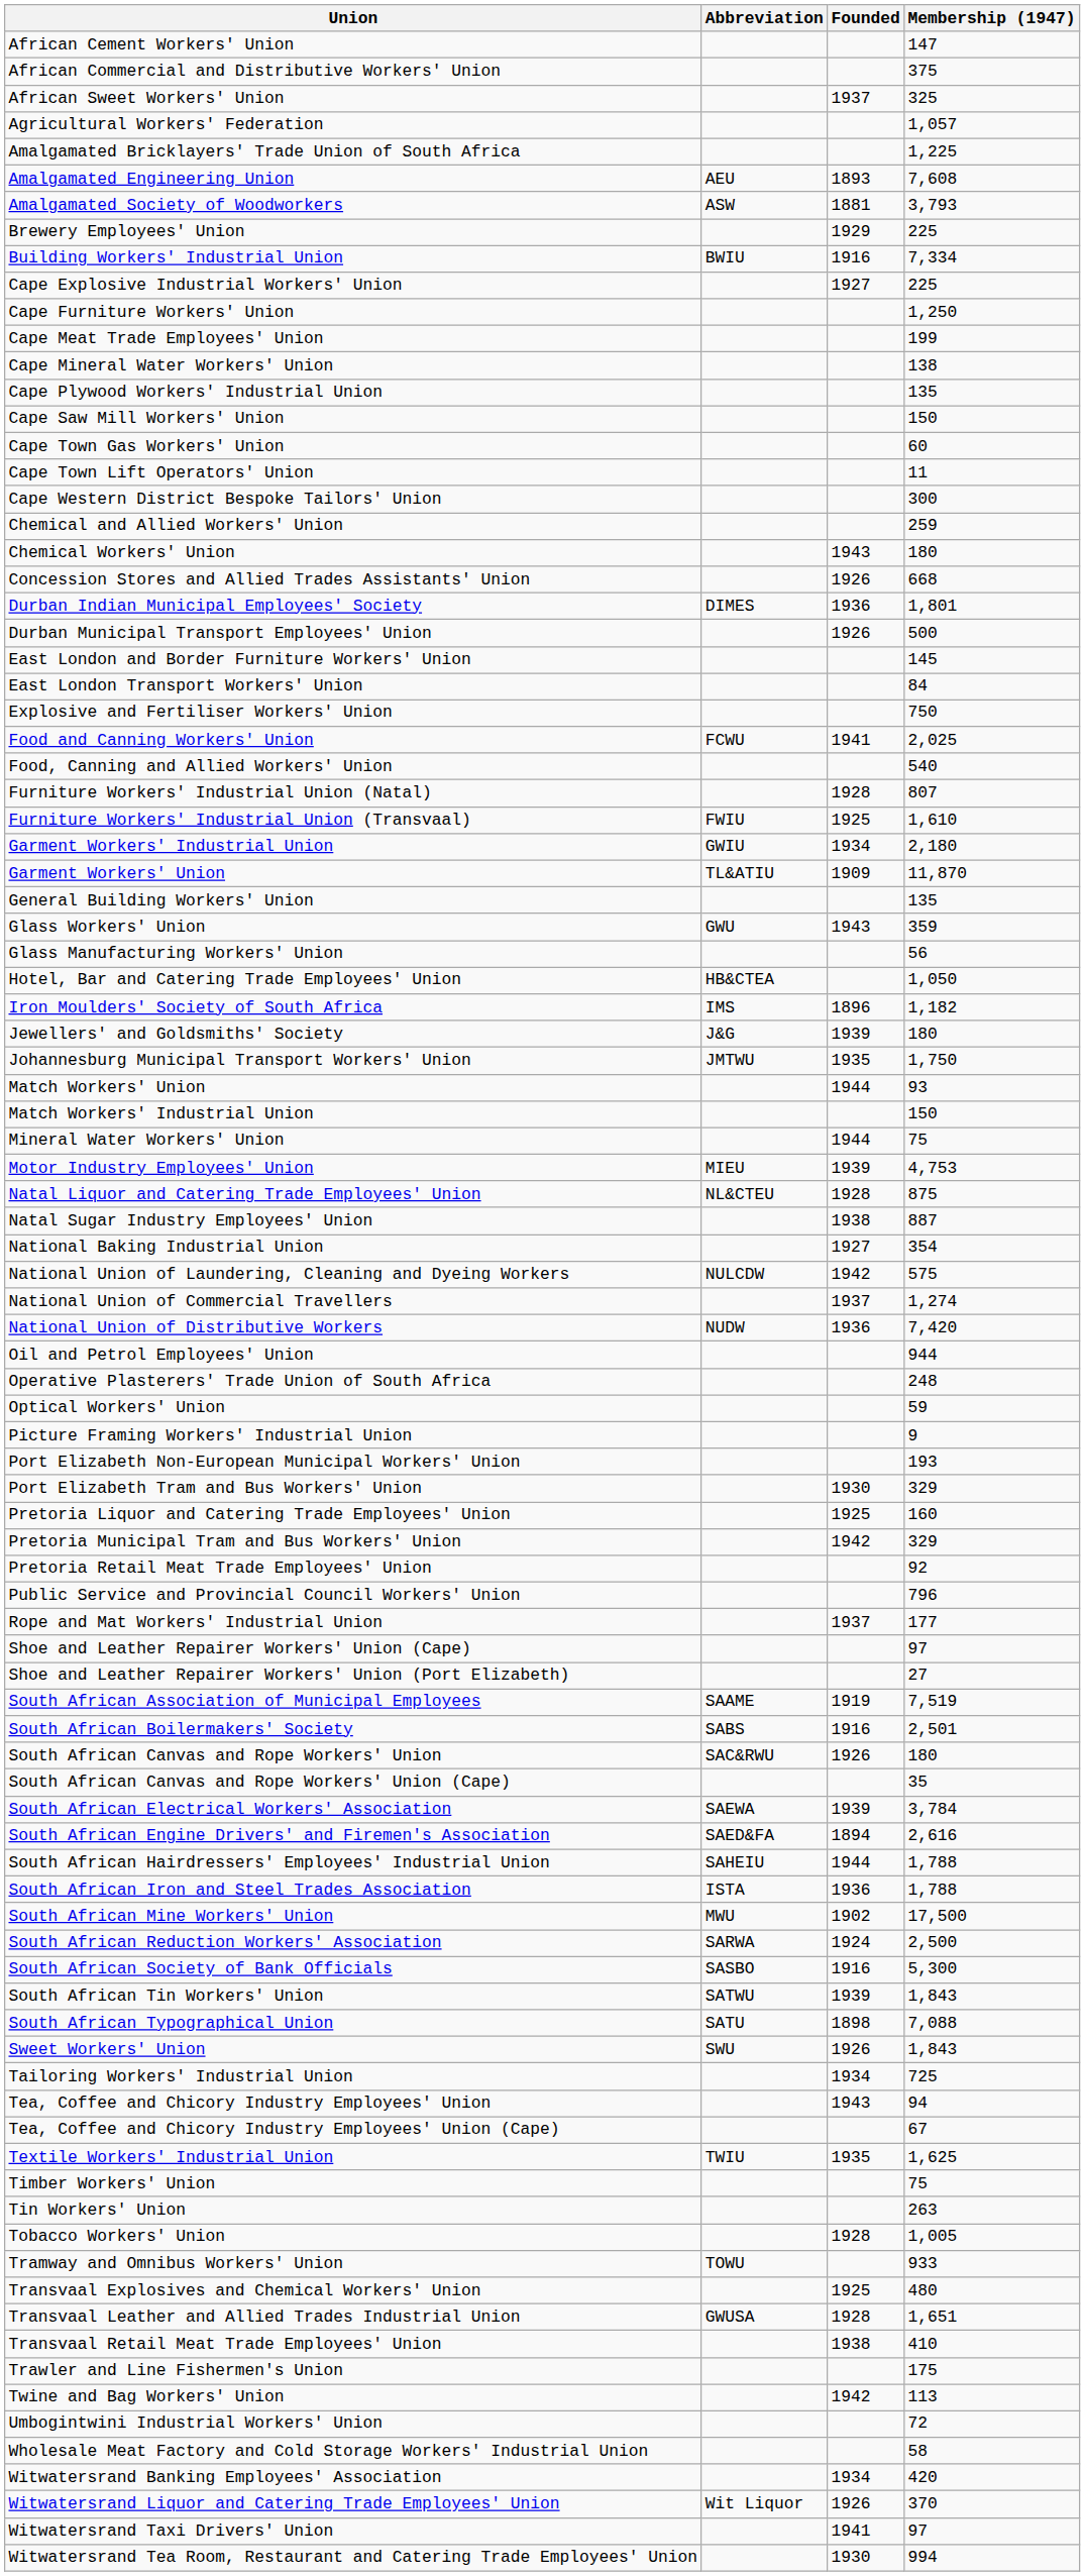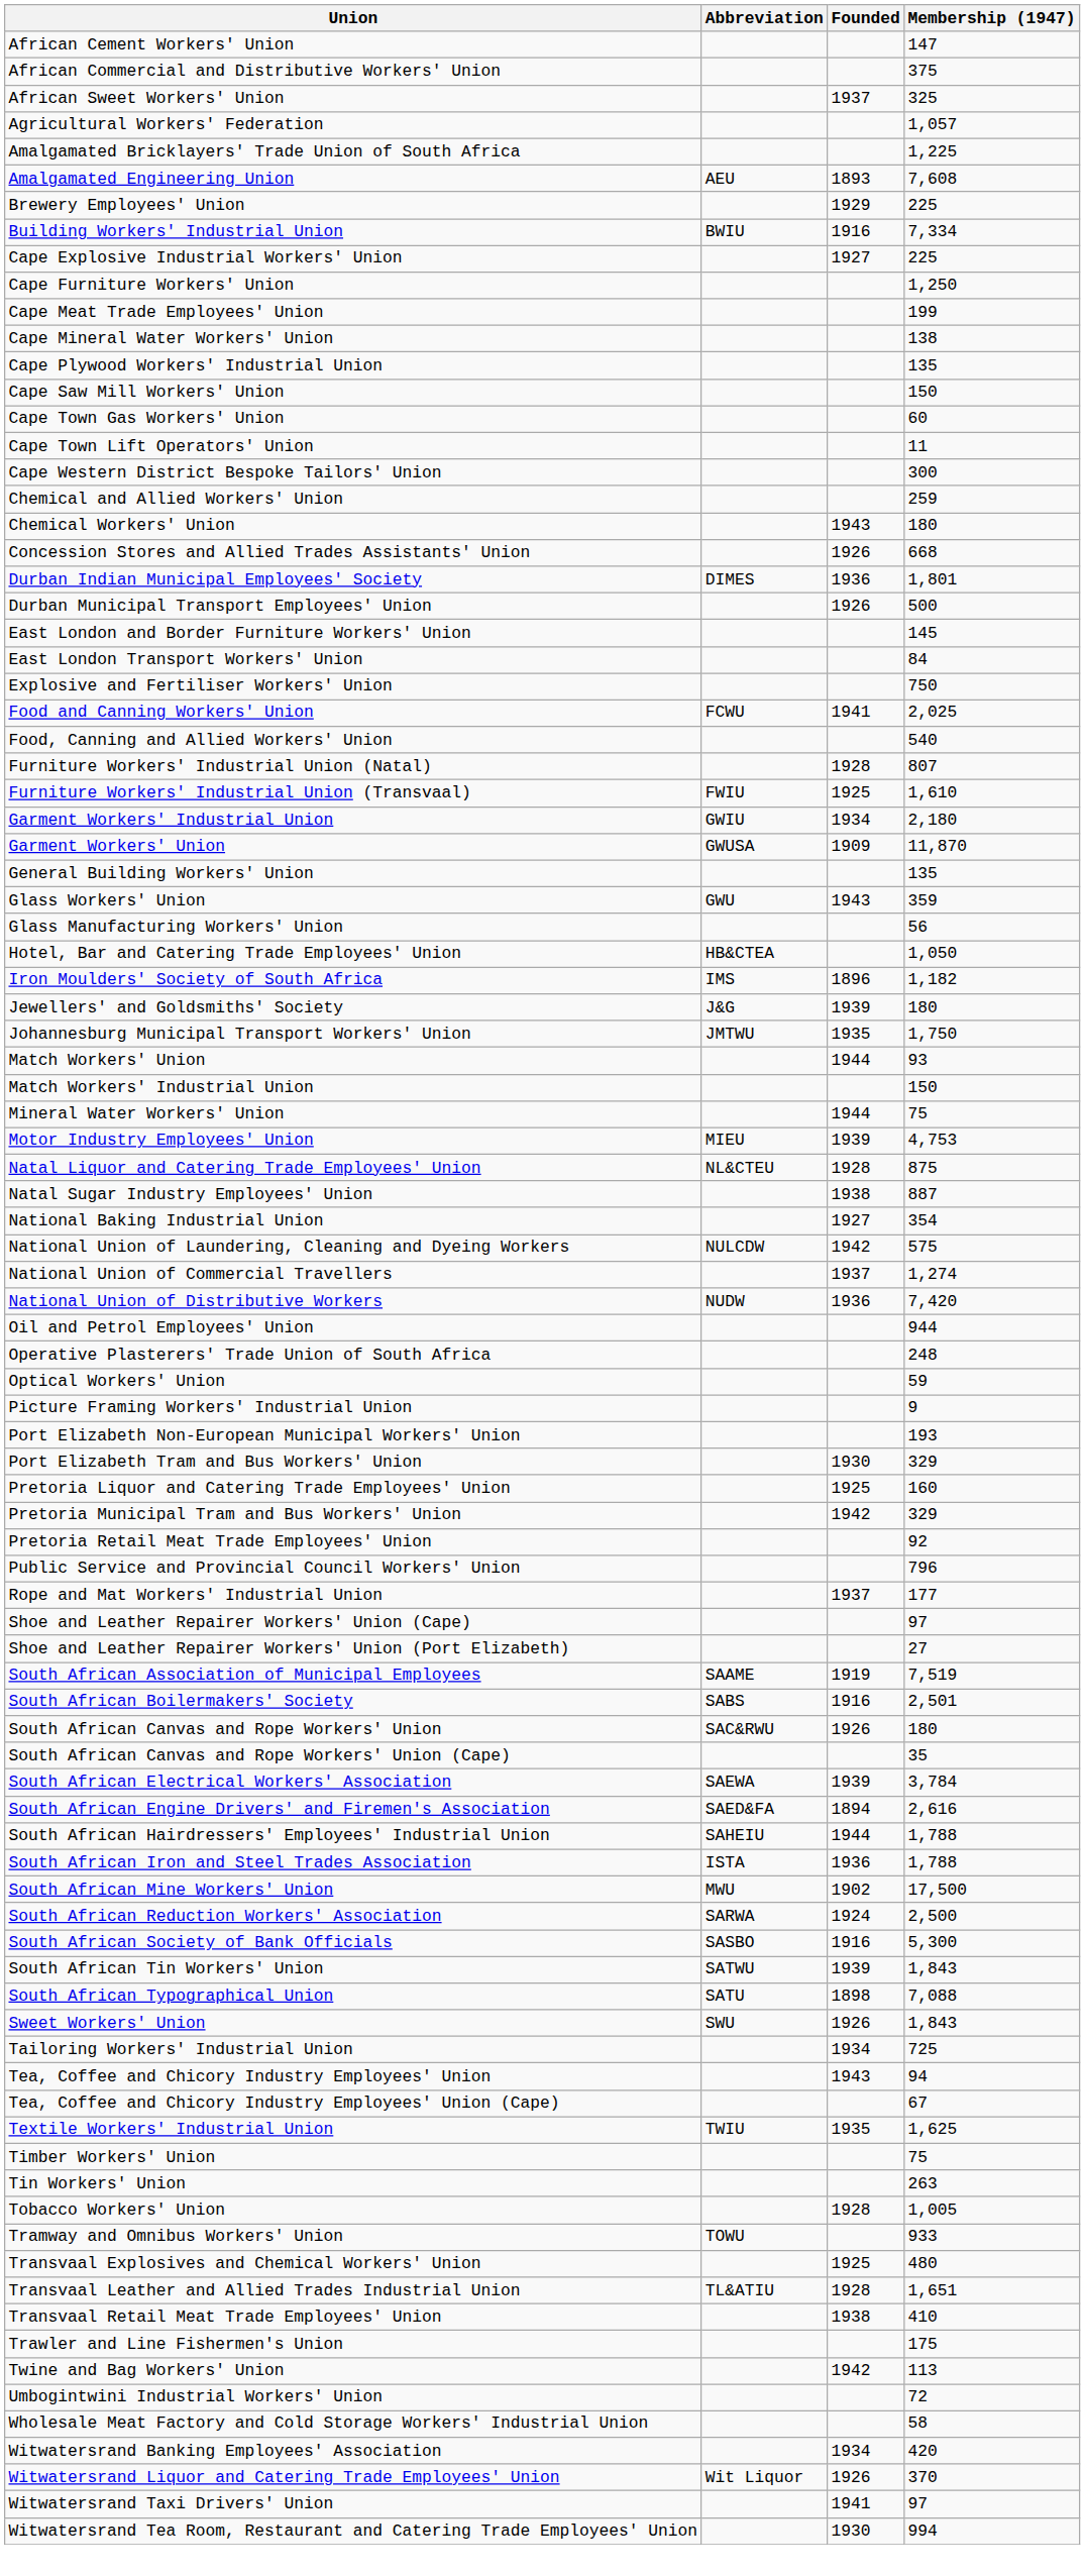- row: Amalgamated Society of Woodworkers | ASW | 1881 | 3,793
Garment Workers' Union | Abbreviation: TL&ATIU -> GWUSA
Transvaal Leather and Allied Trades Industrial Union | Abbreviation: GWUSA -> TL&ATIU
